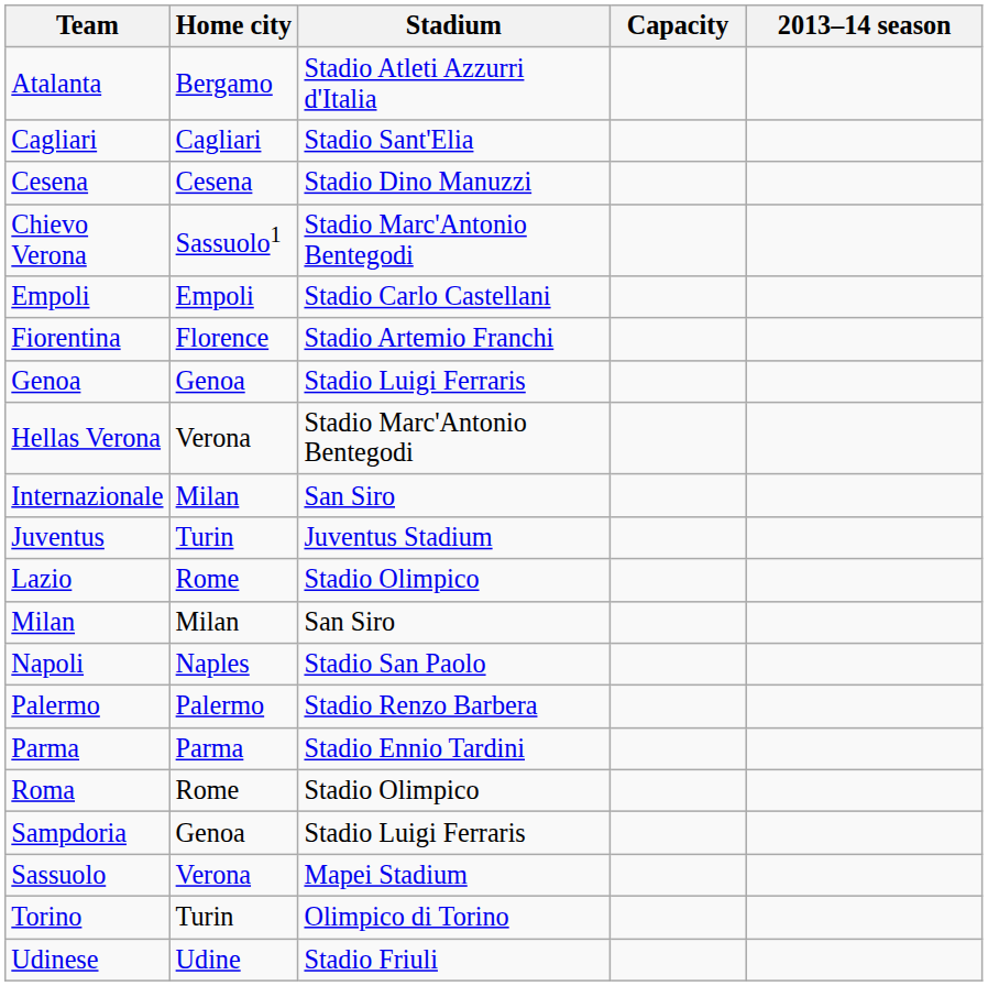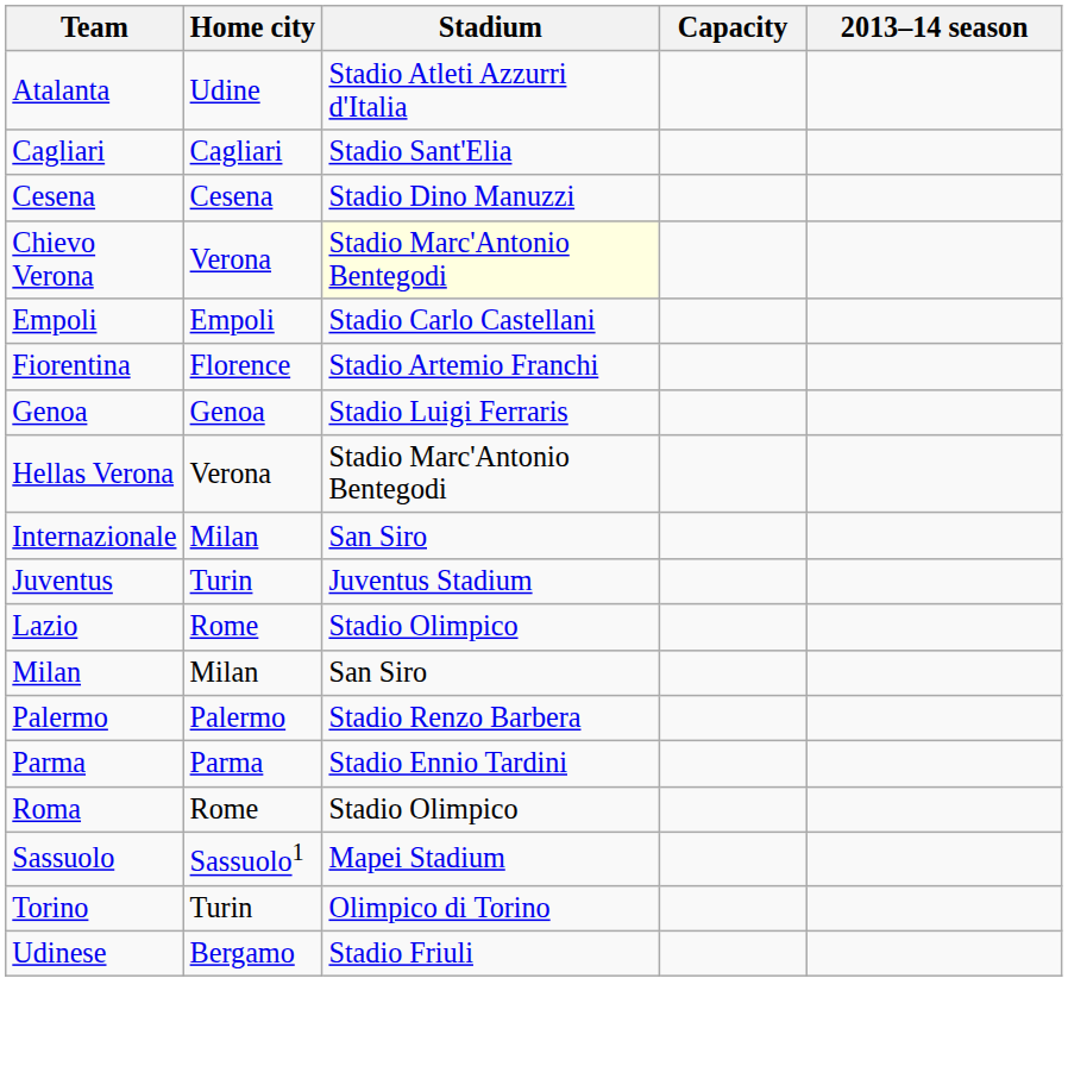Atalanta | Home city: Bergamo -> Udine
Chievo Verona | Home city: Sassuolo1 -> Verona
Chievo Verona | Stadium: no background -> lightyellow background
- row: Napoli | Naples | Stadio San Paolo
- row: Sampdoria | Genoa | Stadio Luigi Ferraris
Sassuolo | Home city: Verona -> Sassuolo1
Udinese | Home city: Udine -> Bergamo
